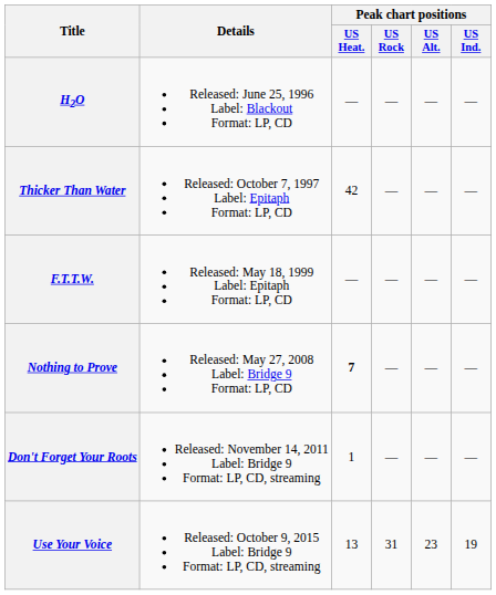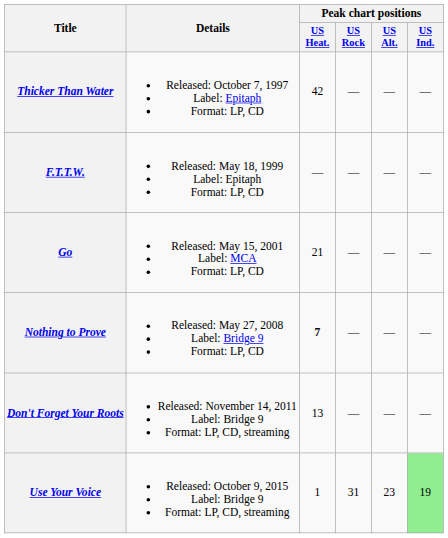- row: H2O | Released: June 25, 1996 Label: Blackout Format: LP, CD | — | — | — | —
+ row: Go | Released: May 15, 2001 Label: MCA Format: LP, CD | 21 | — | — | —
Don't Forget Your Roots | Peak chart positions / US Heat.: 1 -> 13
Use Your Voice | Peak chart positions / US Heat.: 13 -> 1
Use Your Voice | Peak chart positions / US Ind.: no background -> lightgreen background
